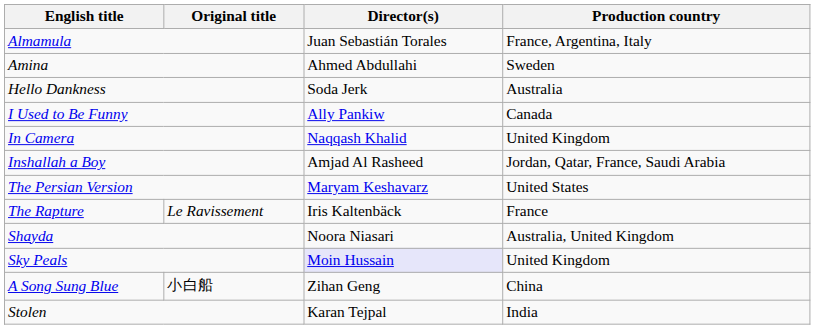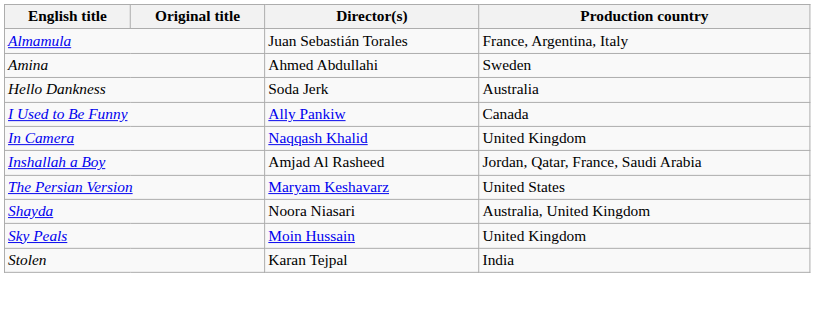- row: The Rapture | Le Ravissement | Iris Kaltenbäck | France
Sky Peals | Director(s): lavender background -> no background
- row: A Song Sung Blue | 小白船 | Zihan Geng | China
